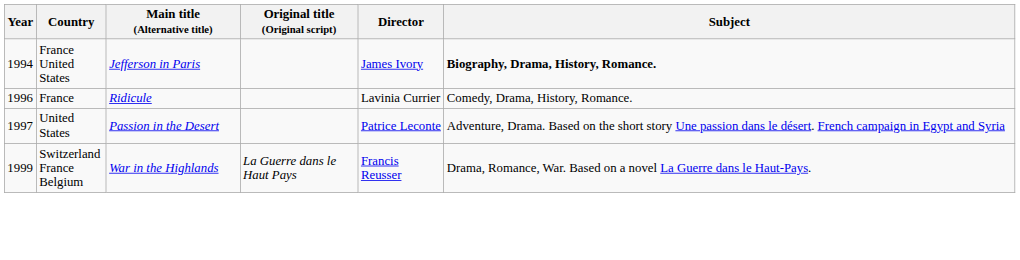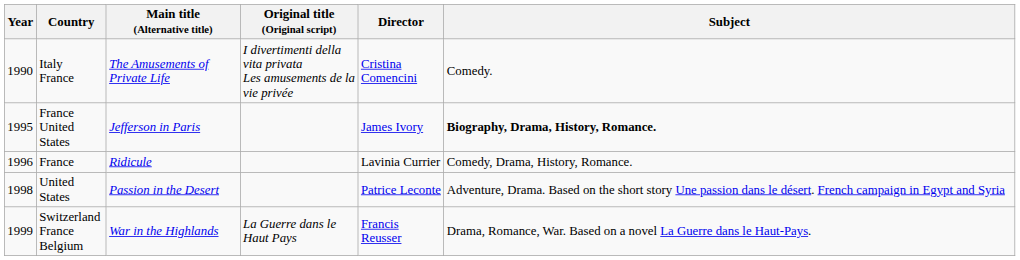+ row: 1990 | Italy France | The Amusements of Private Life | I divertimenti della vita privata Les amusements de la vie privée | Cristina Comencini | Comedy.
France United States | Year: 1994 -> 1995
United States | Year: 1997 -> 1998
